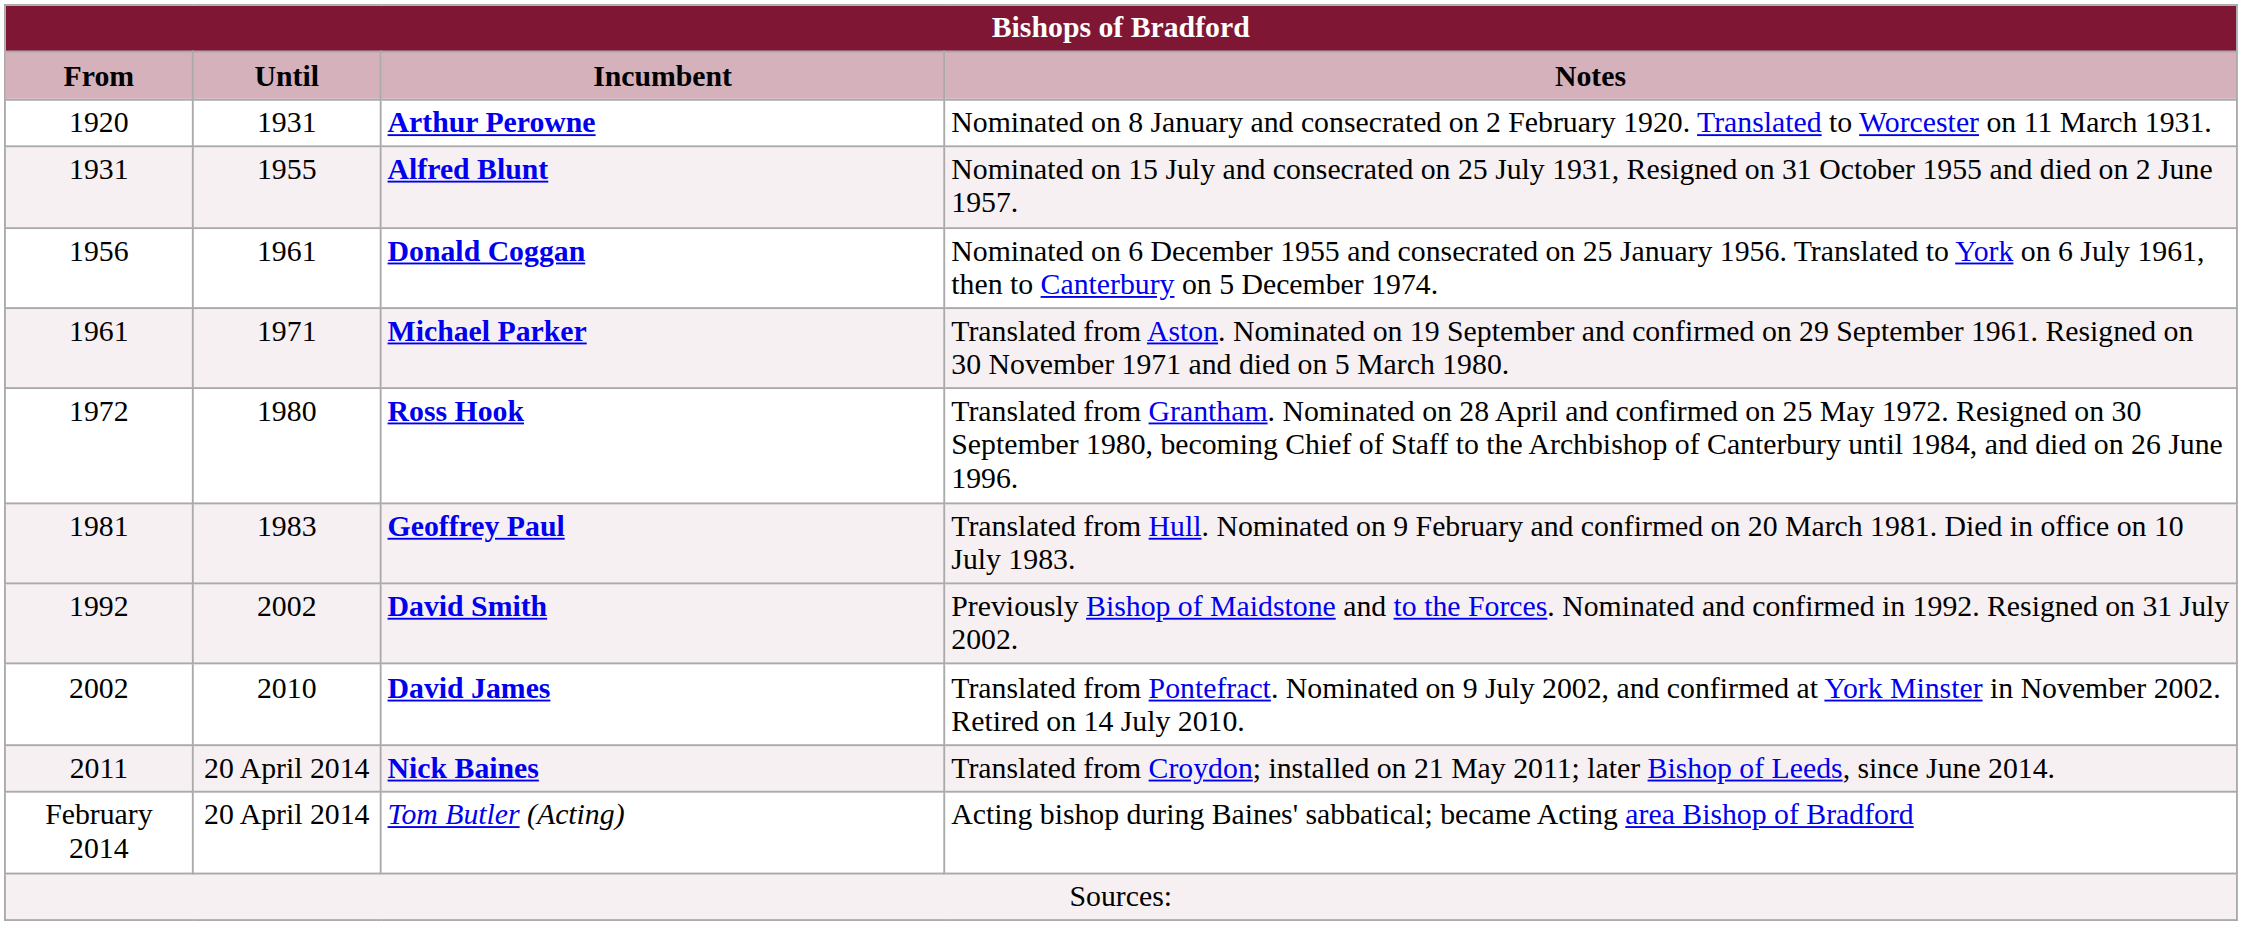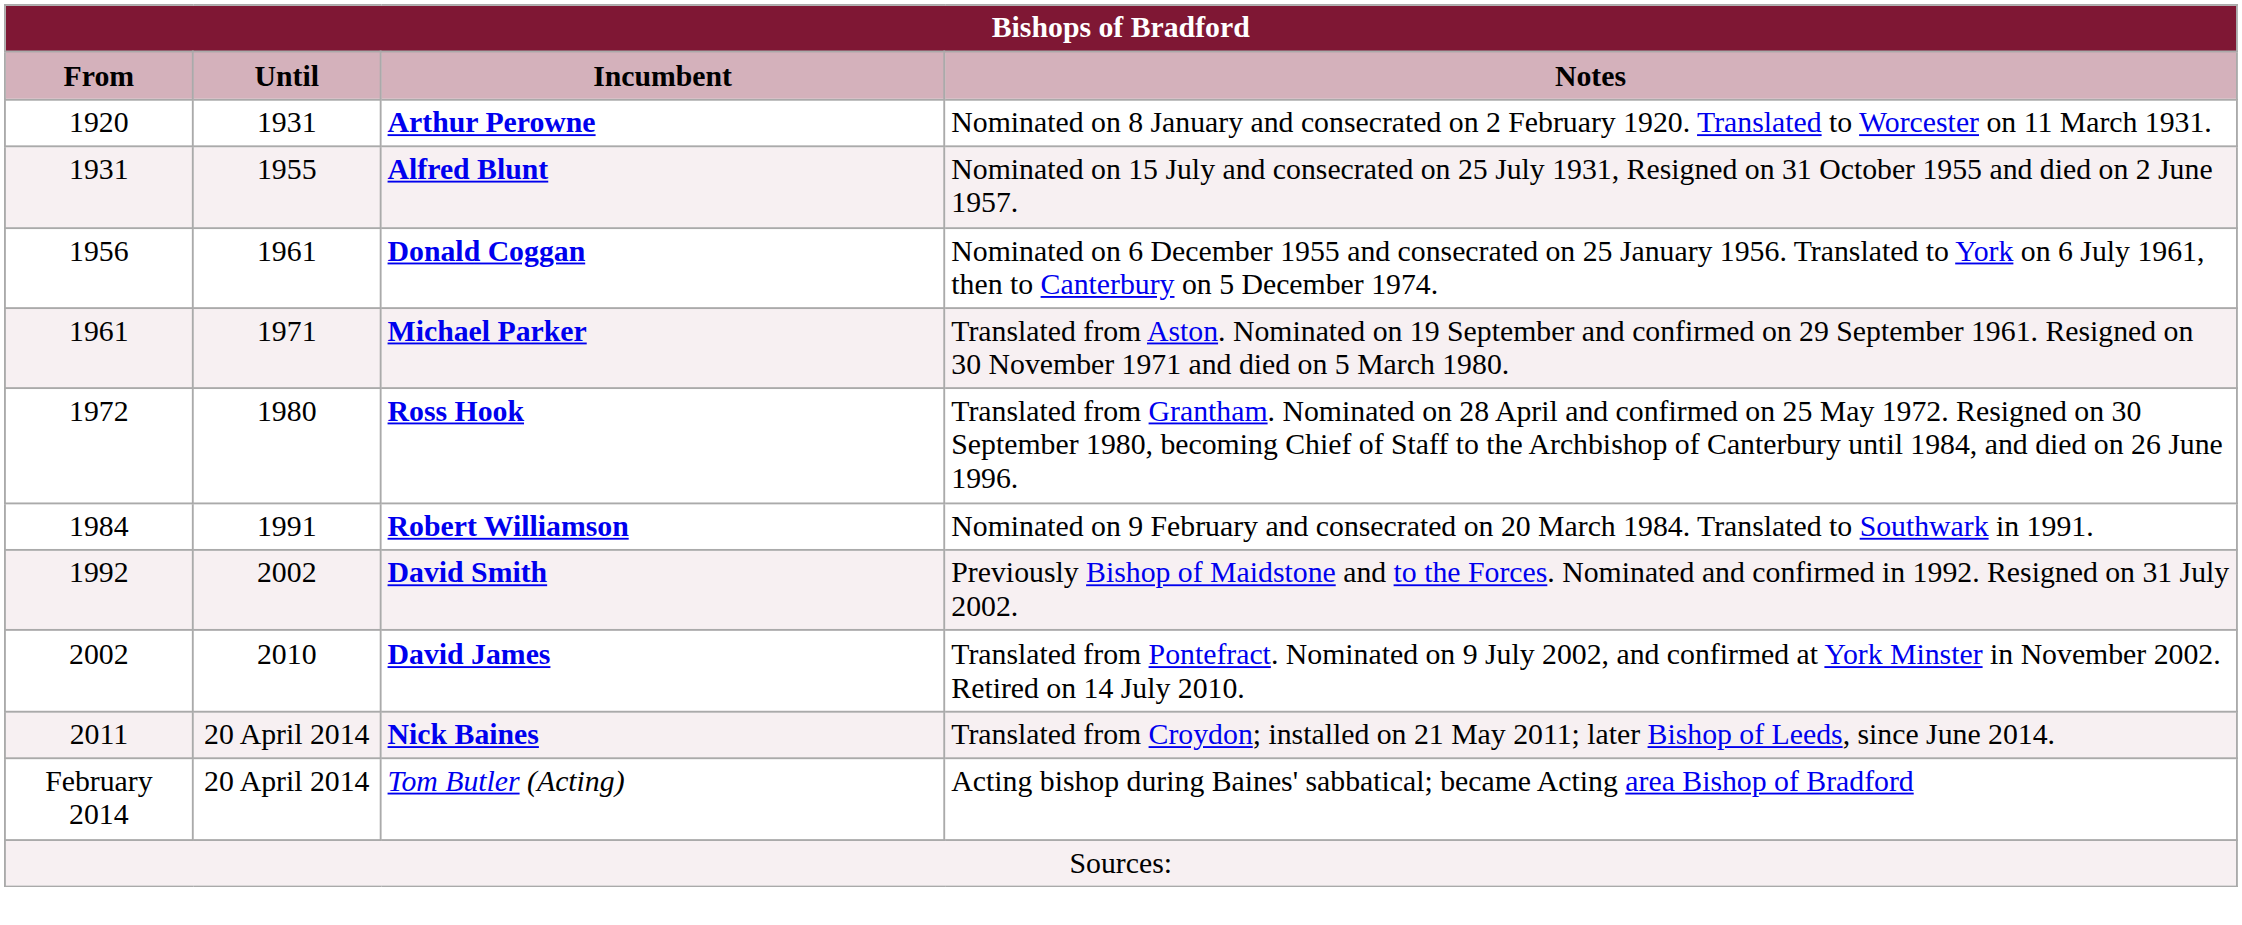- row: 1981 | 1983 | Geoffrey Paul | Translated from Hull. Nominated on 9 February and confirmed on 20 March 1981. Died in office on 10 July 1983.
+ row: 1984 | 1991 | Robert Williamson | Nominated on 9 February and consecrated on 20 March 1984. Translated to Southwark in 1991.
